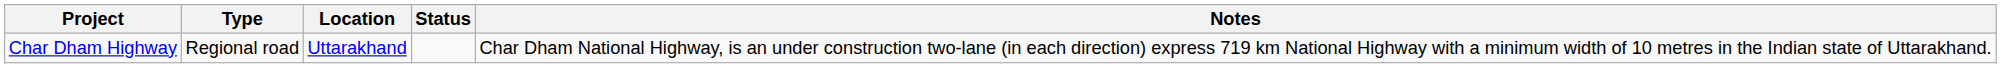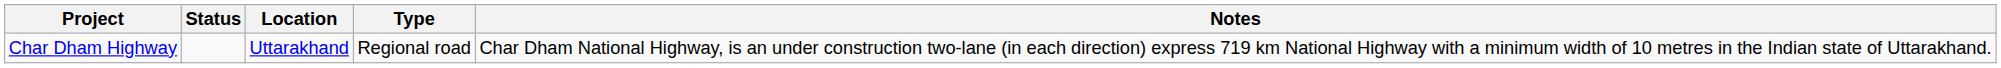columns swapped: Type <-> Status
